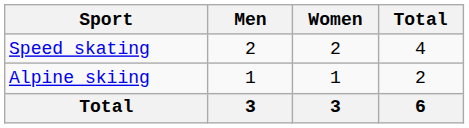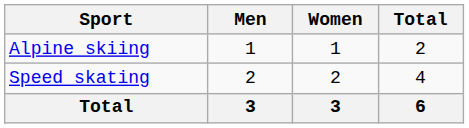rows swapped: Alpine skiing <-> Speed skating
